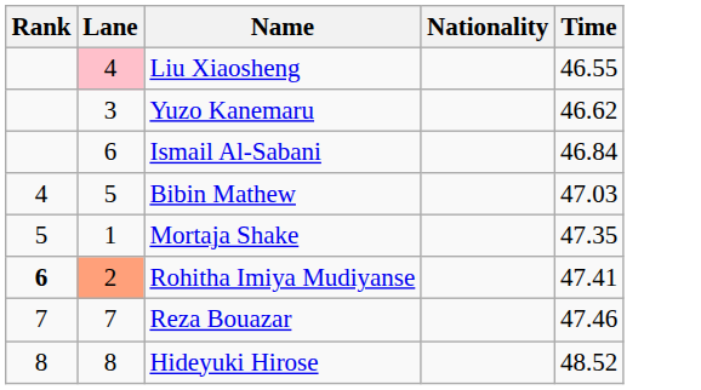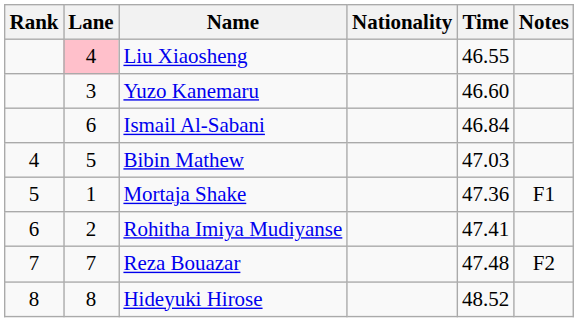+ column: Notes | F1 | F2
Yuzo Kanemaru | Time: 46.62 -> 46.60
Mortaja Shake | Time: 47.35 -> 47.36
Rohitha Imiya Mudiyanse | Rank: bold -> normal
Rohitha Imiya Mudiyanse | Lane: lightsalmon background -> no background
Reza Bouazar | Time: 47.46 -> 47.48
